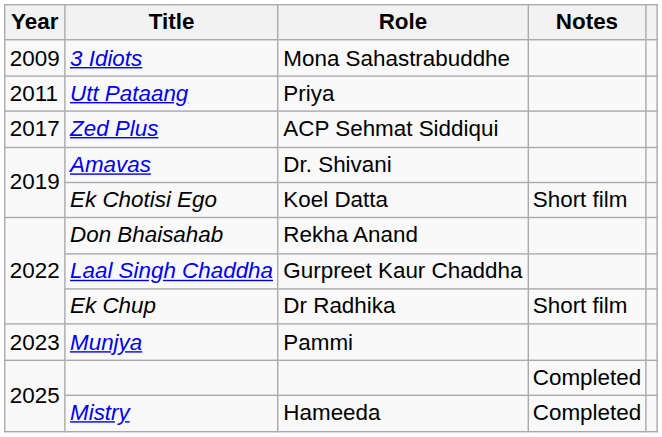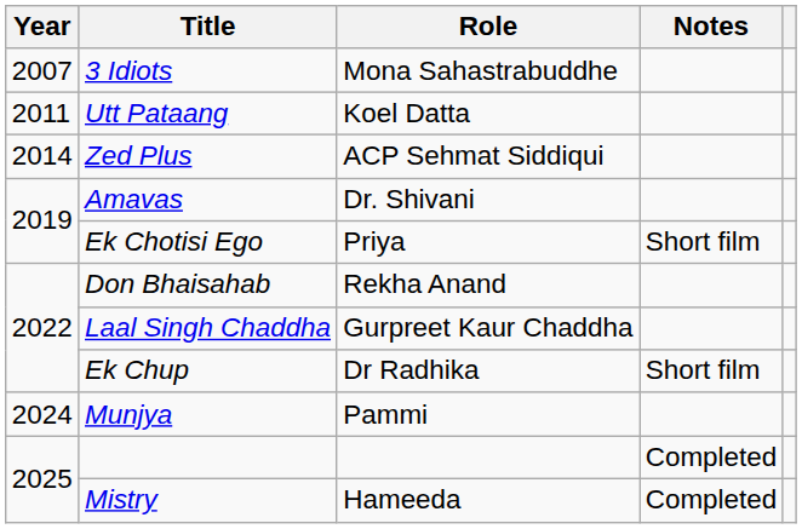3 Idiots | Year: 2009 -> 2007
Utt Pataang | Role: Priya -> Koel Datta
Zed Plus | Year: 2017 -> 2014
Ek Chotisi Ego | Role: Koel Datta -> Priya
Munjya | Year: 2023 -> 2024
